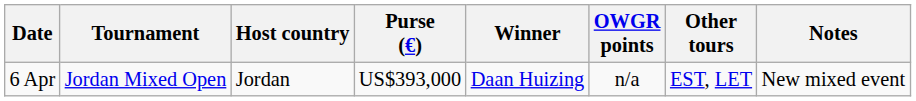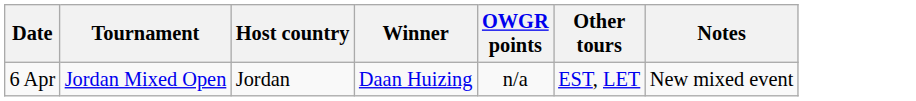- column: Purse (€) | US$393,000
